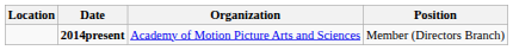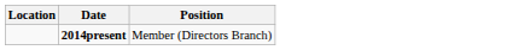- column: Organization | Academy of Motion Picture Arts and Sciences
